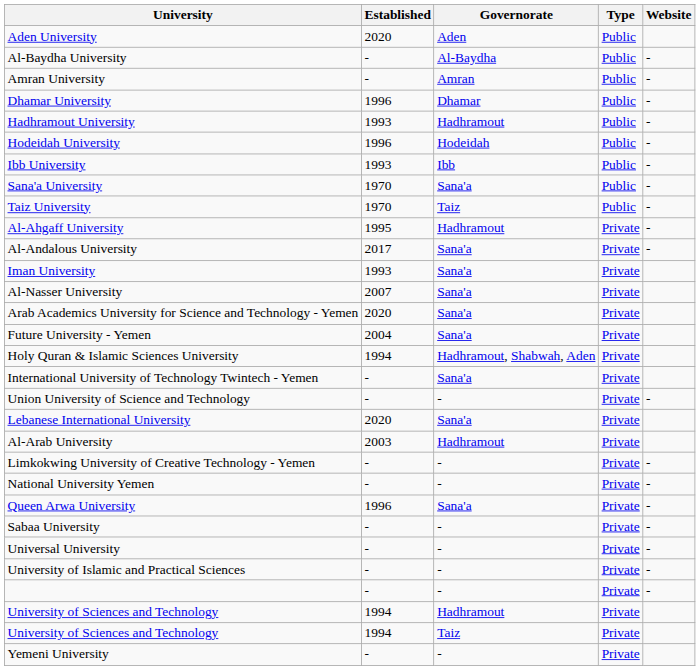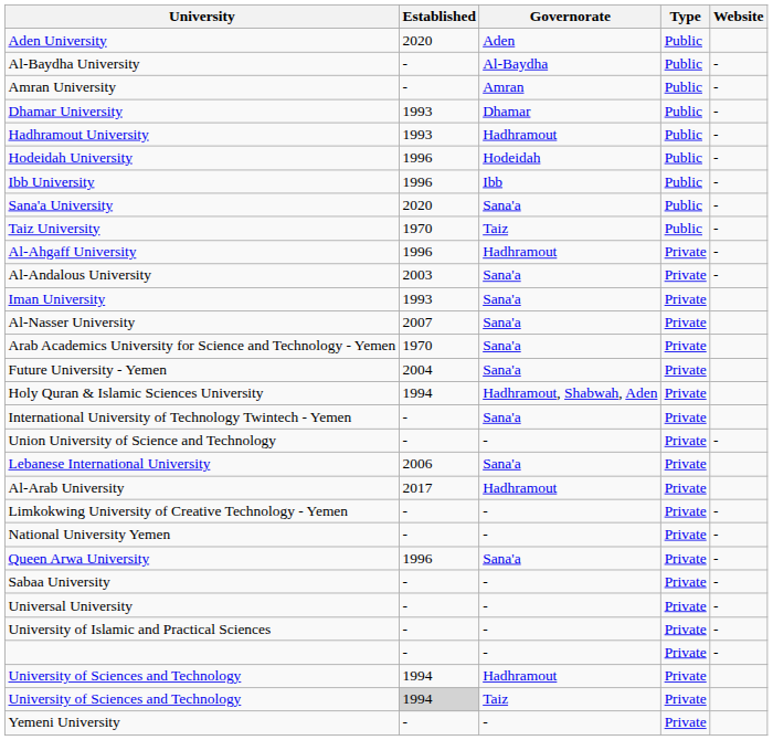Dhamar University | Established: 1996 -> 1993
Ibb University | Established: 1993 -> 1996
Sana'a University | Established: 1970 -> 2020
Al-Ahgaff University | Established: 1995 -> 1996
Al-Andalous University | Established: 2017 -> 2003
Arab Academics University for Science and Technology - Yemen | Established: 2020 -> 1970
Lebanese International University | Established: 2020 -> 2006
Al-Arab University | Established: 2003 -> 2017
University of Sciences and Technology / Taiz | Established: no background -> lightgrey background
